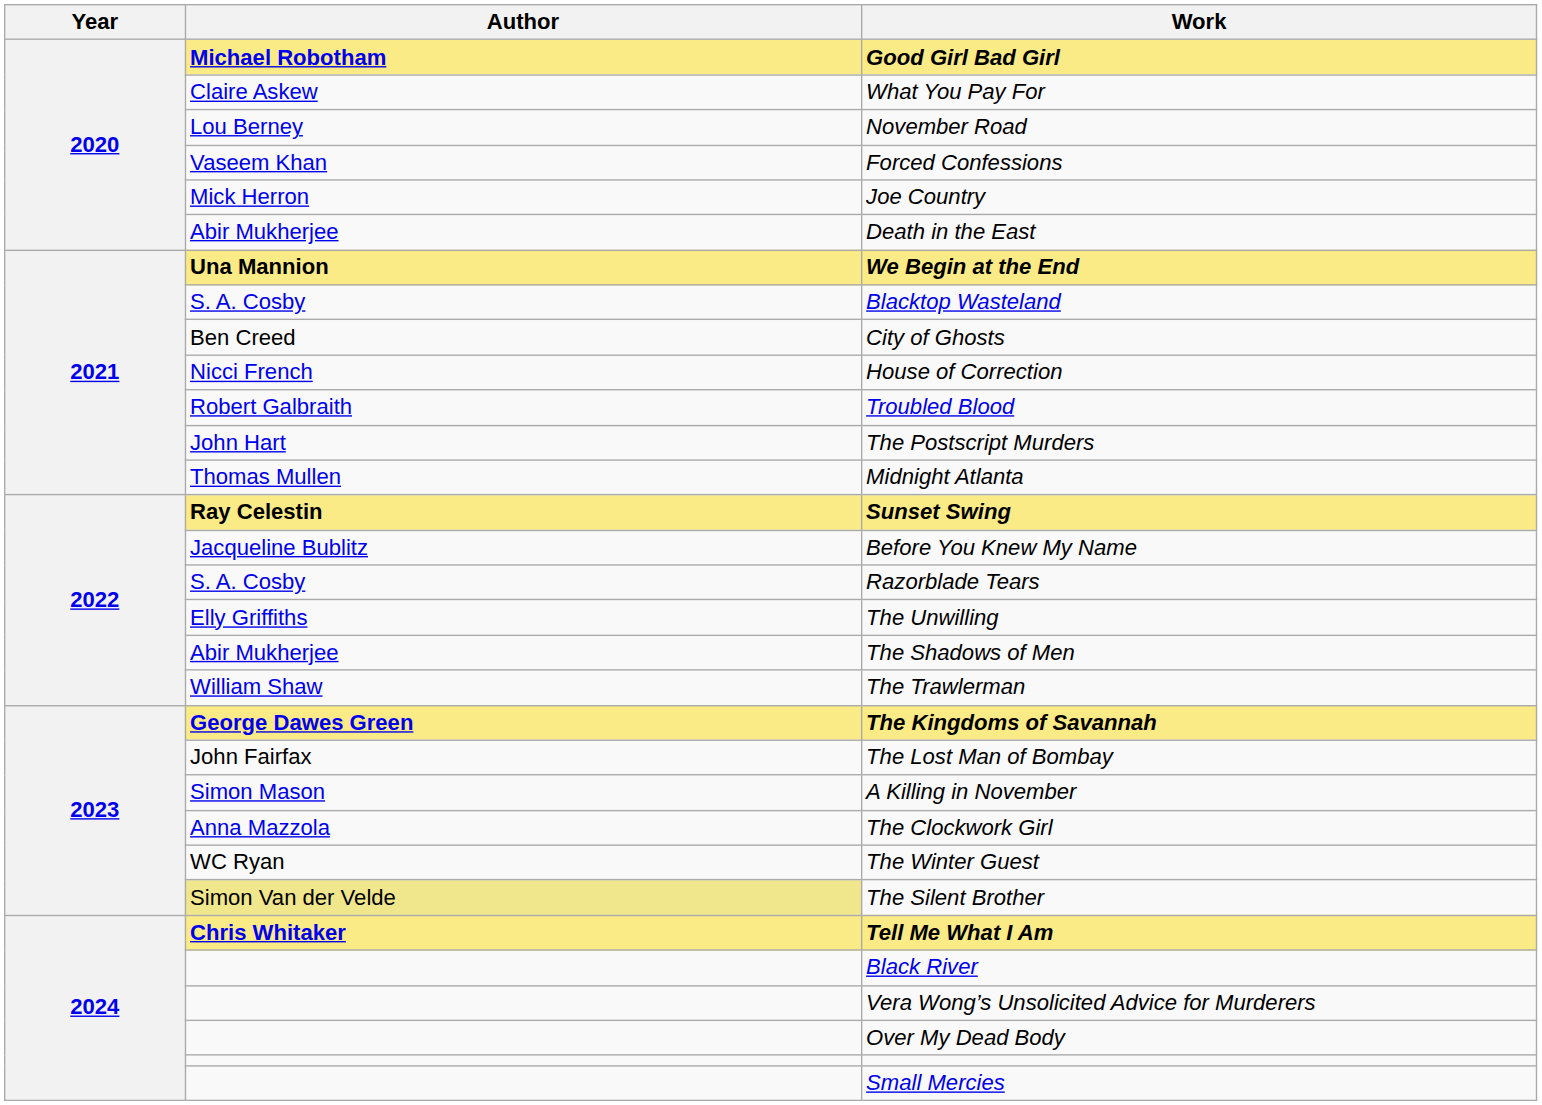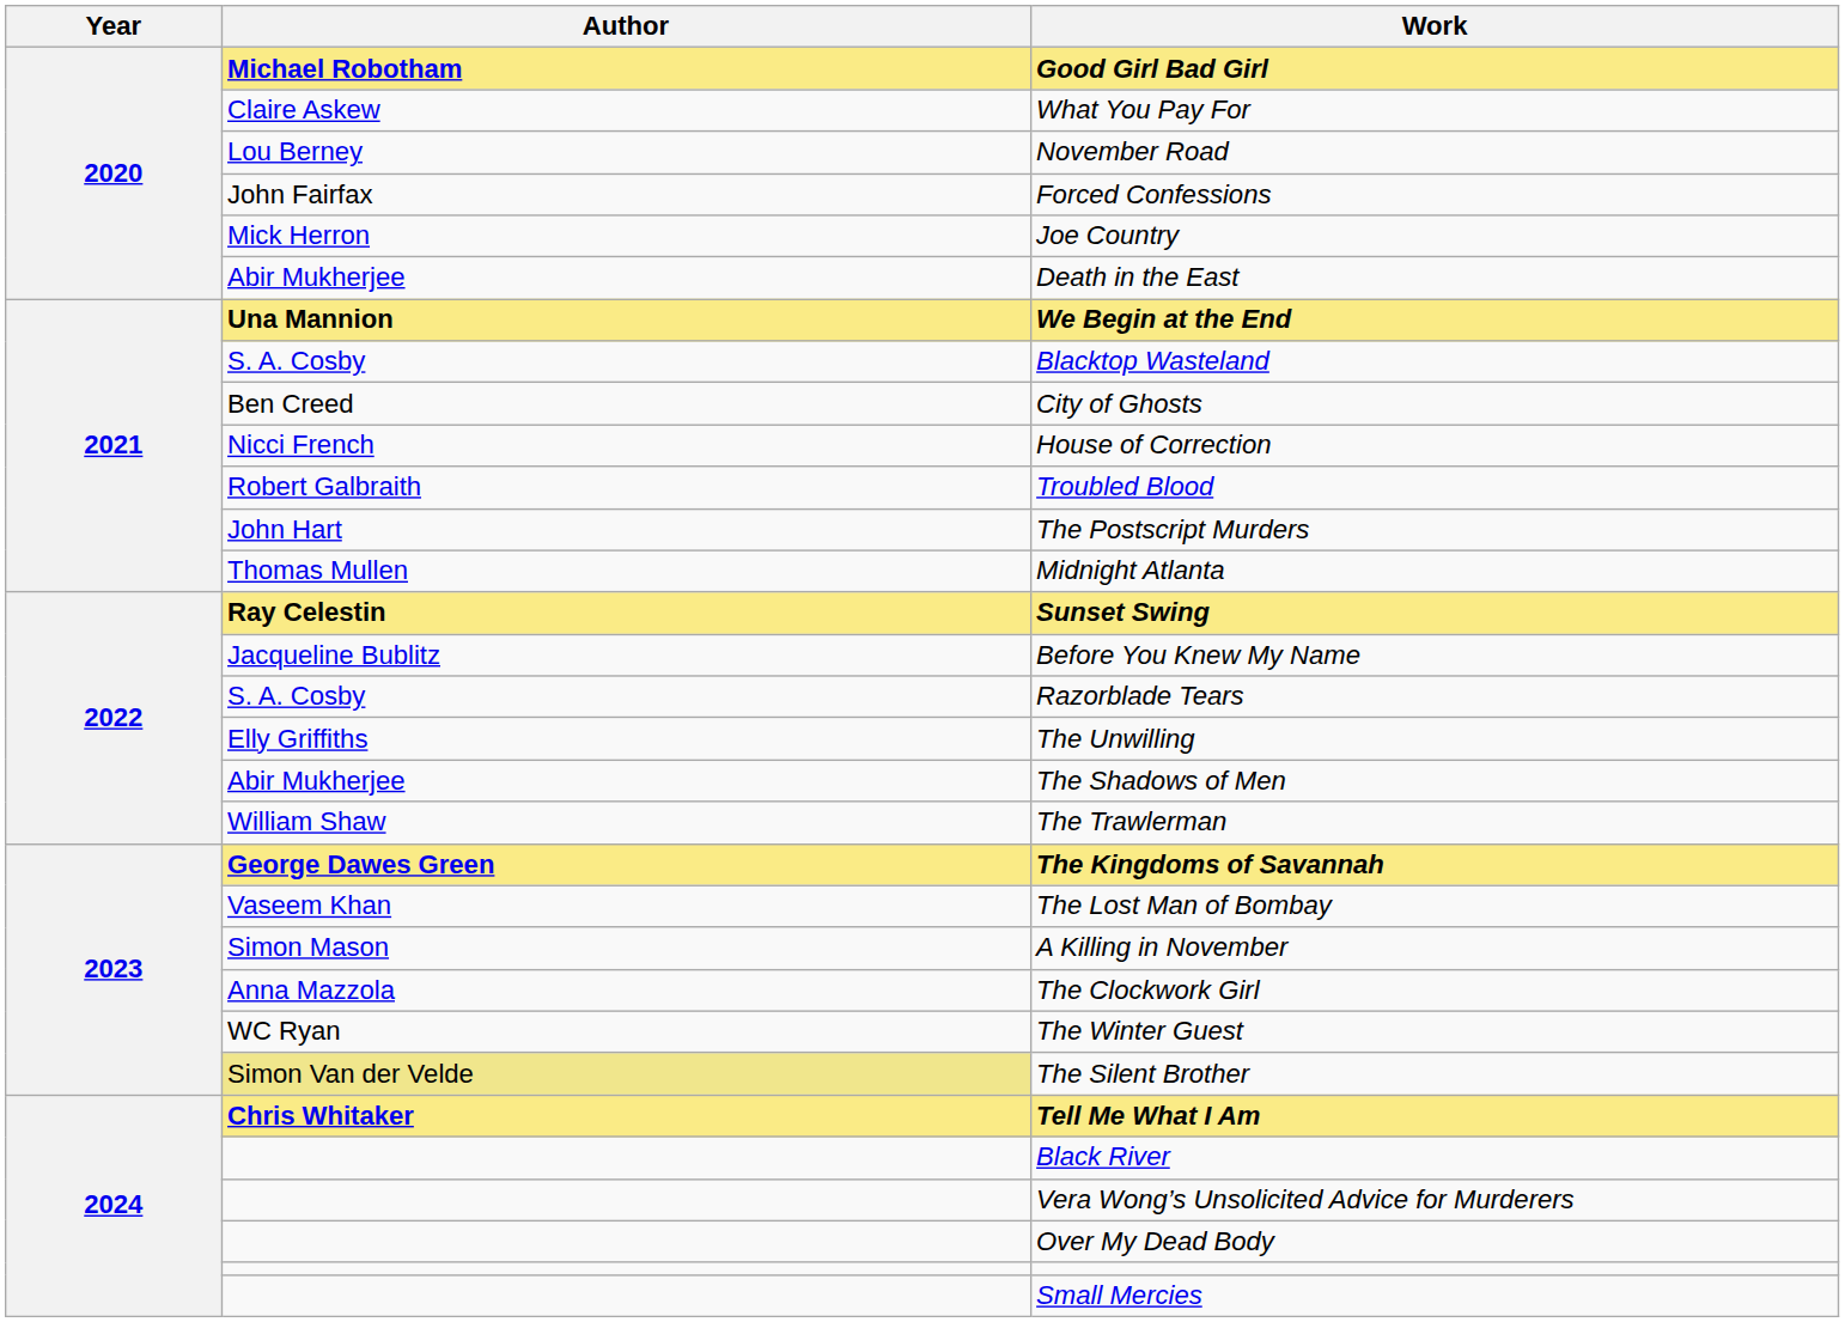Forced Confessions | Author: Vaseem Khan -> John Fairfax
The Lost Man of Bombay | Author: John Fairfax -> Vaseem Khan
